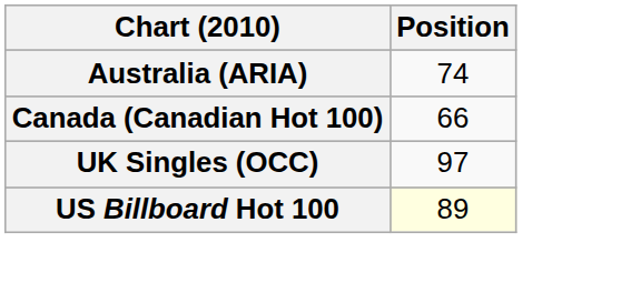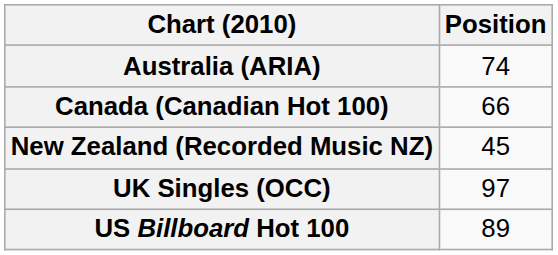+ row: New Zealand (Recorded Music NZ) | 45
US Billboard Hot 100 | Position: lightyellow background -> no background
